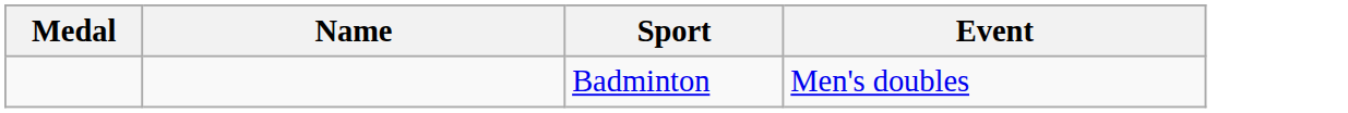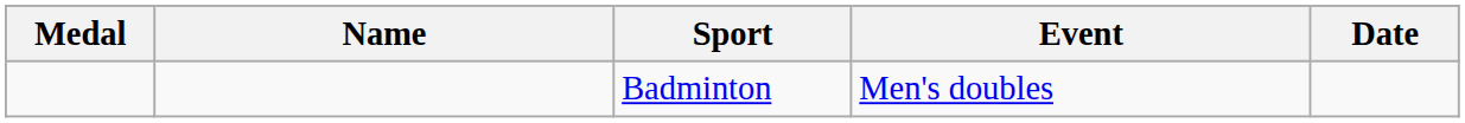+ column: Date
